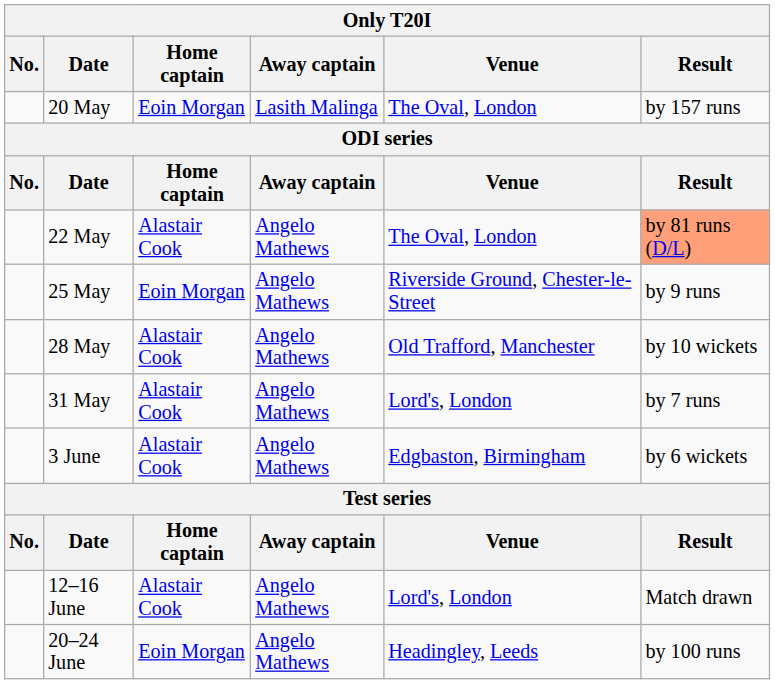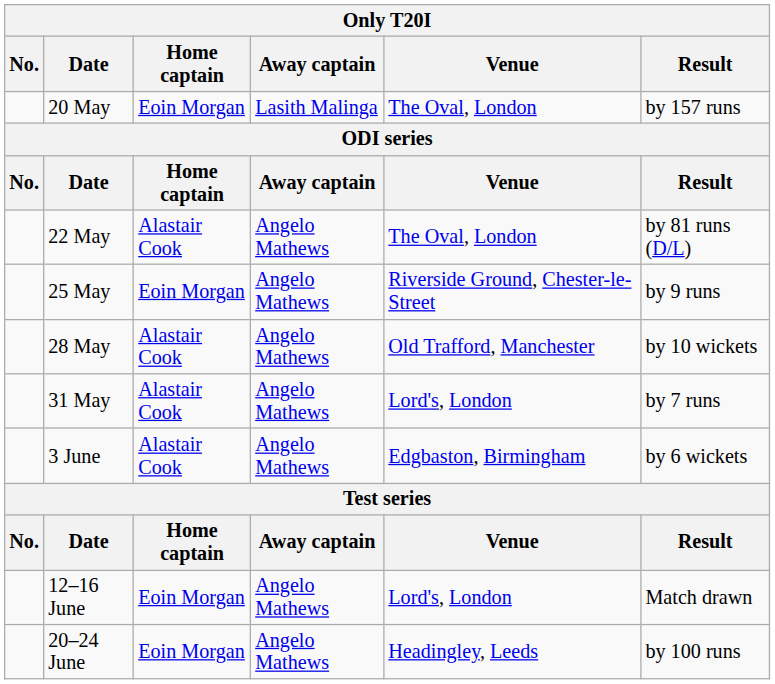22 May | Result: lightsalmon background -> no background
12–16 June | Home captain: Alastair Cook -> Eoin Morgan
